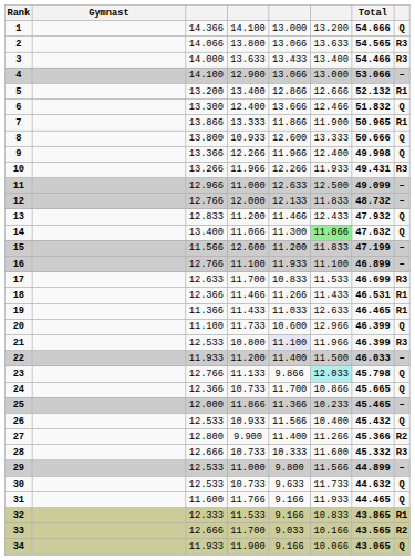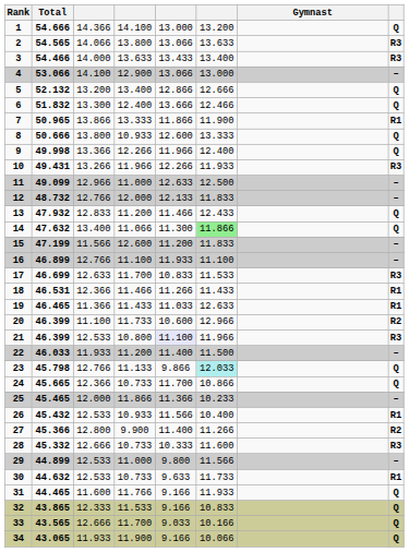columns swapped: Gymnast <-> Total
5 | column 8: R1 -> Q
20 | column 8: Q -> R2
26 | column 8: Q -> R1
30 | column 8: Q -> R1
32 | column 8: R1 -> Q
33 | column 8: R2 -> Q
